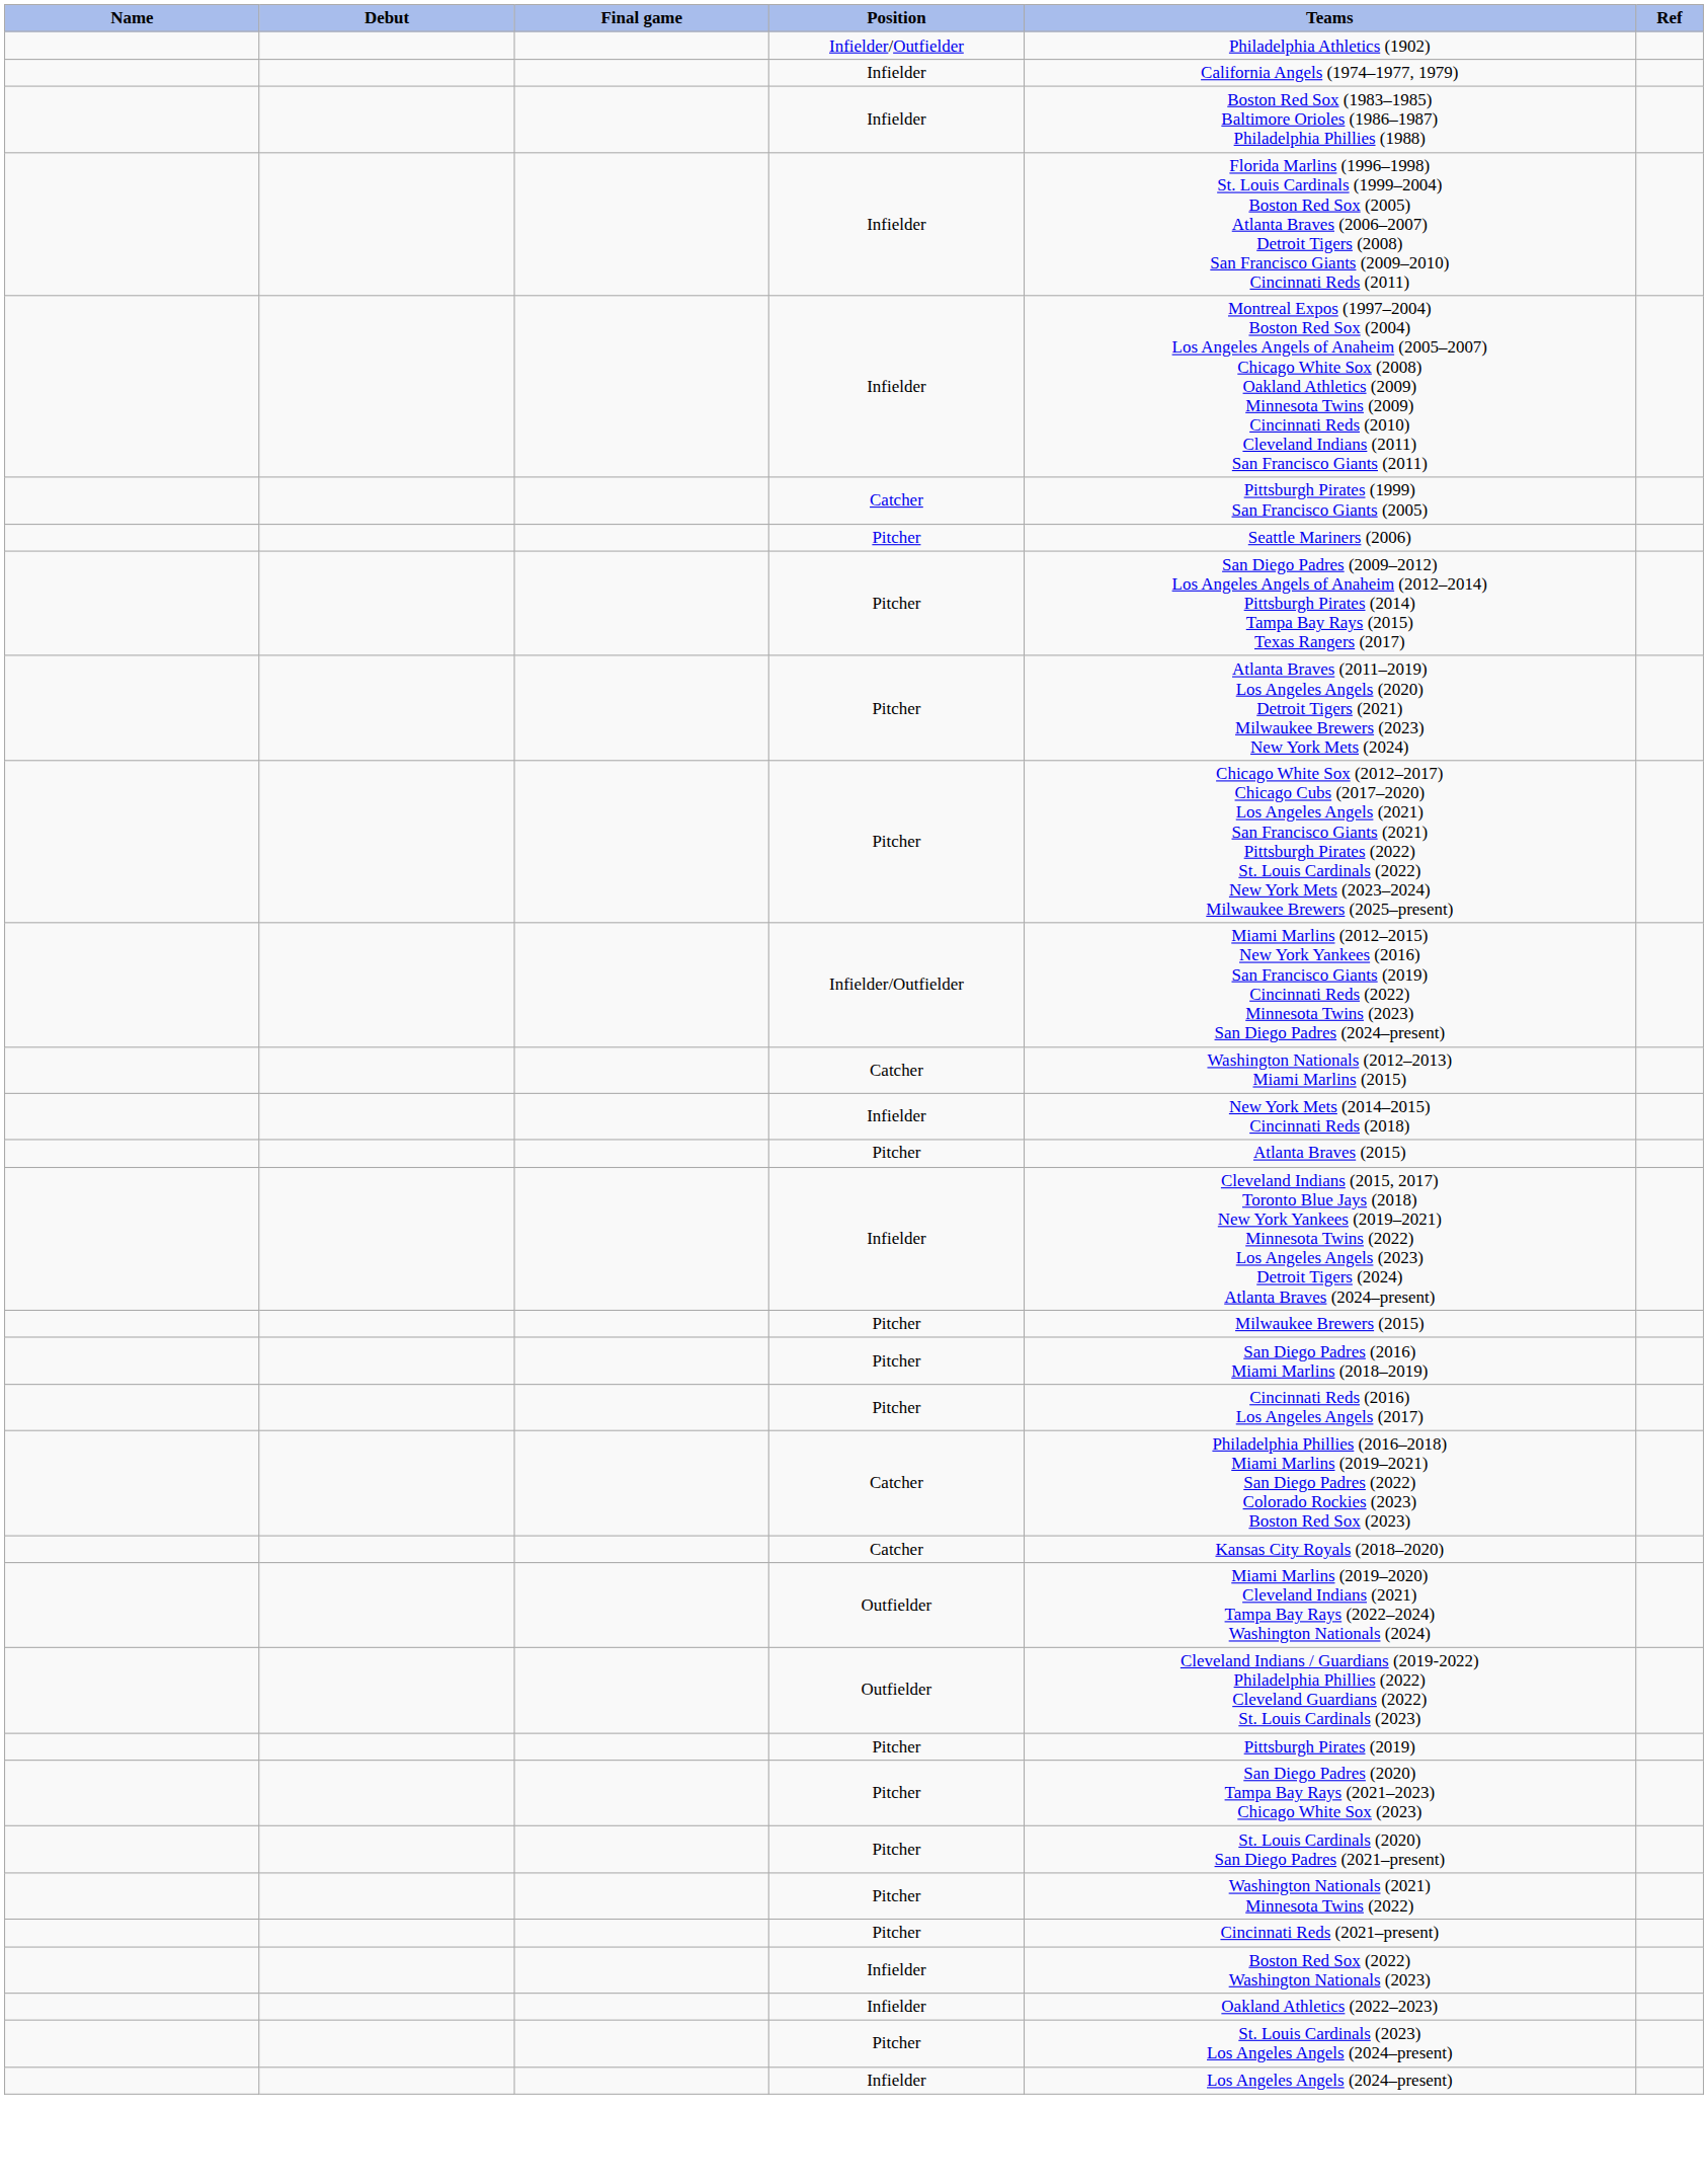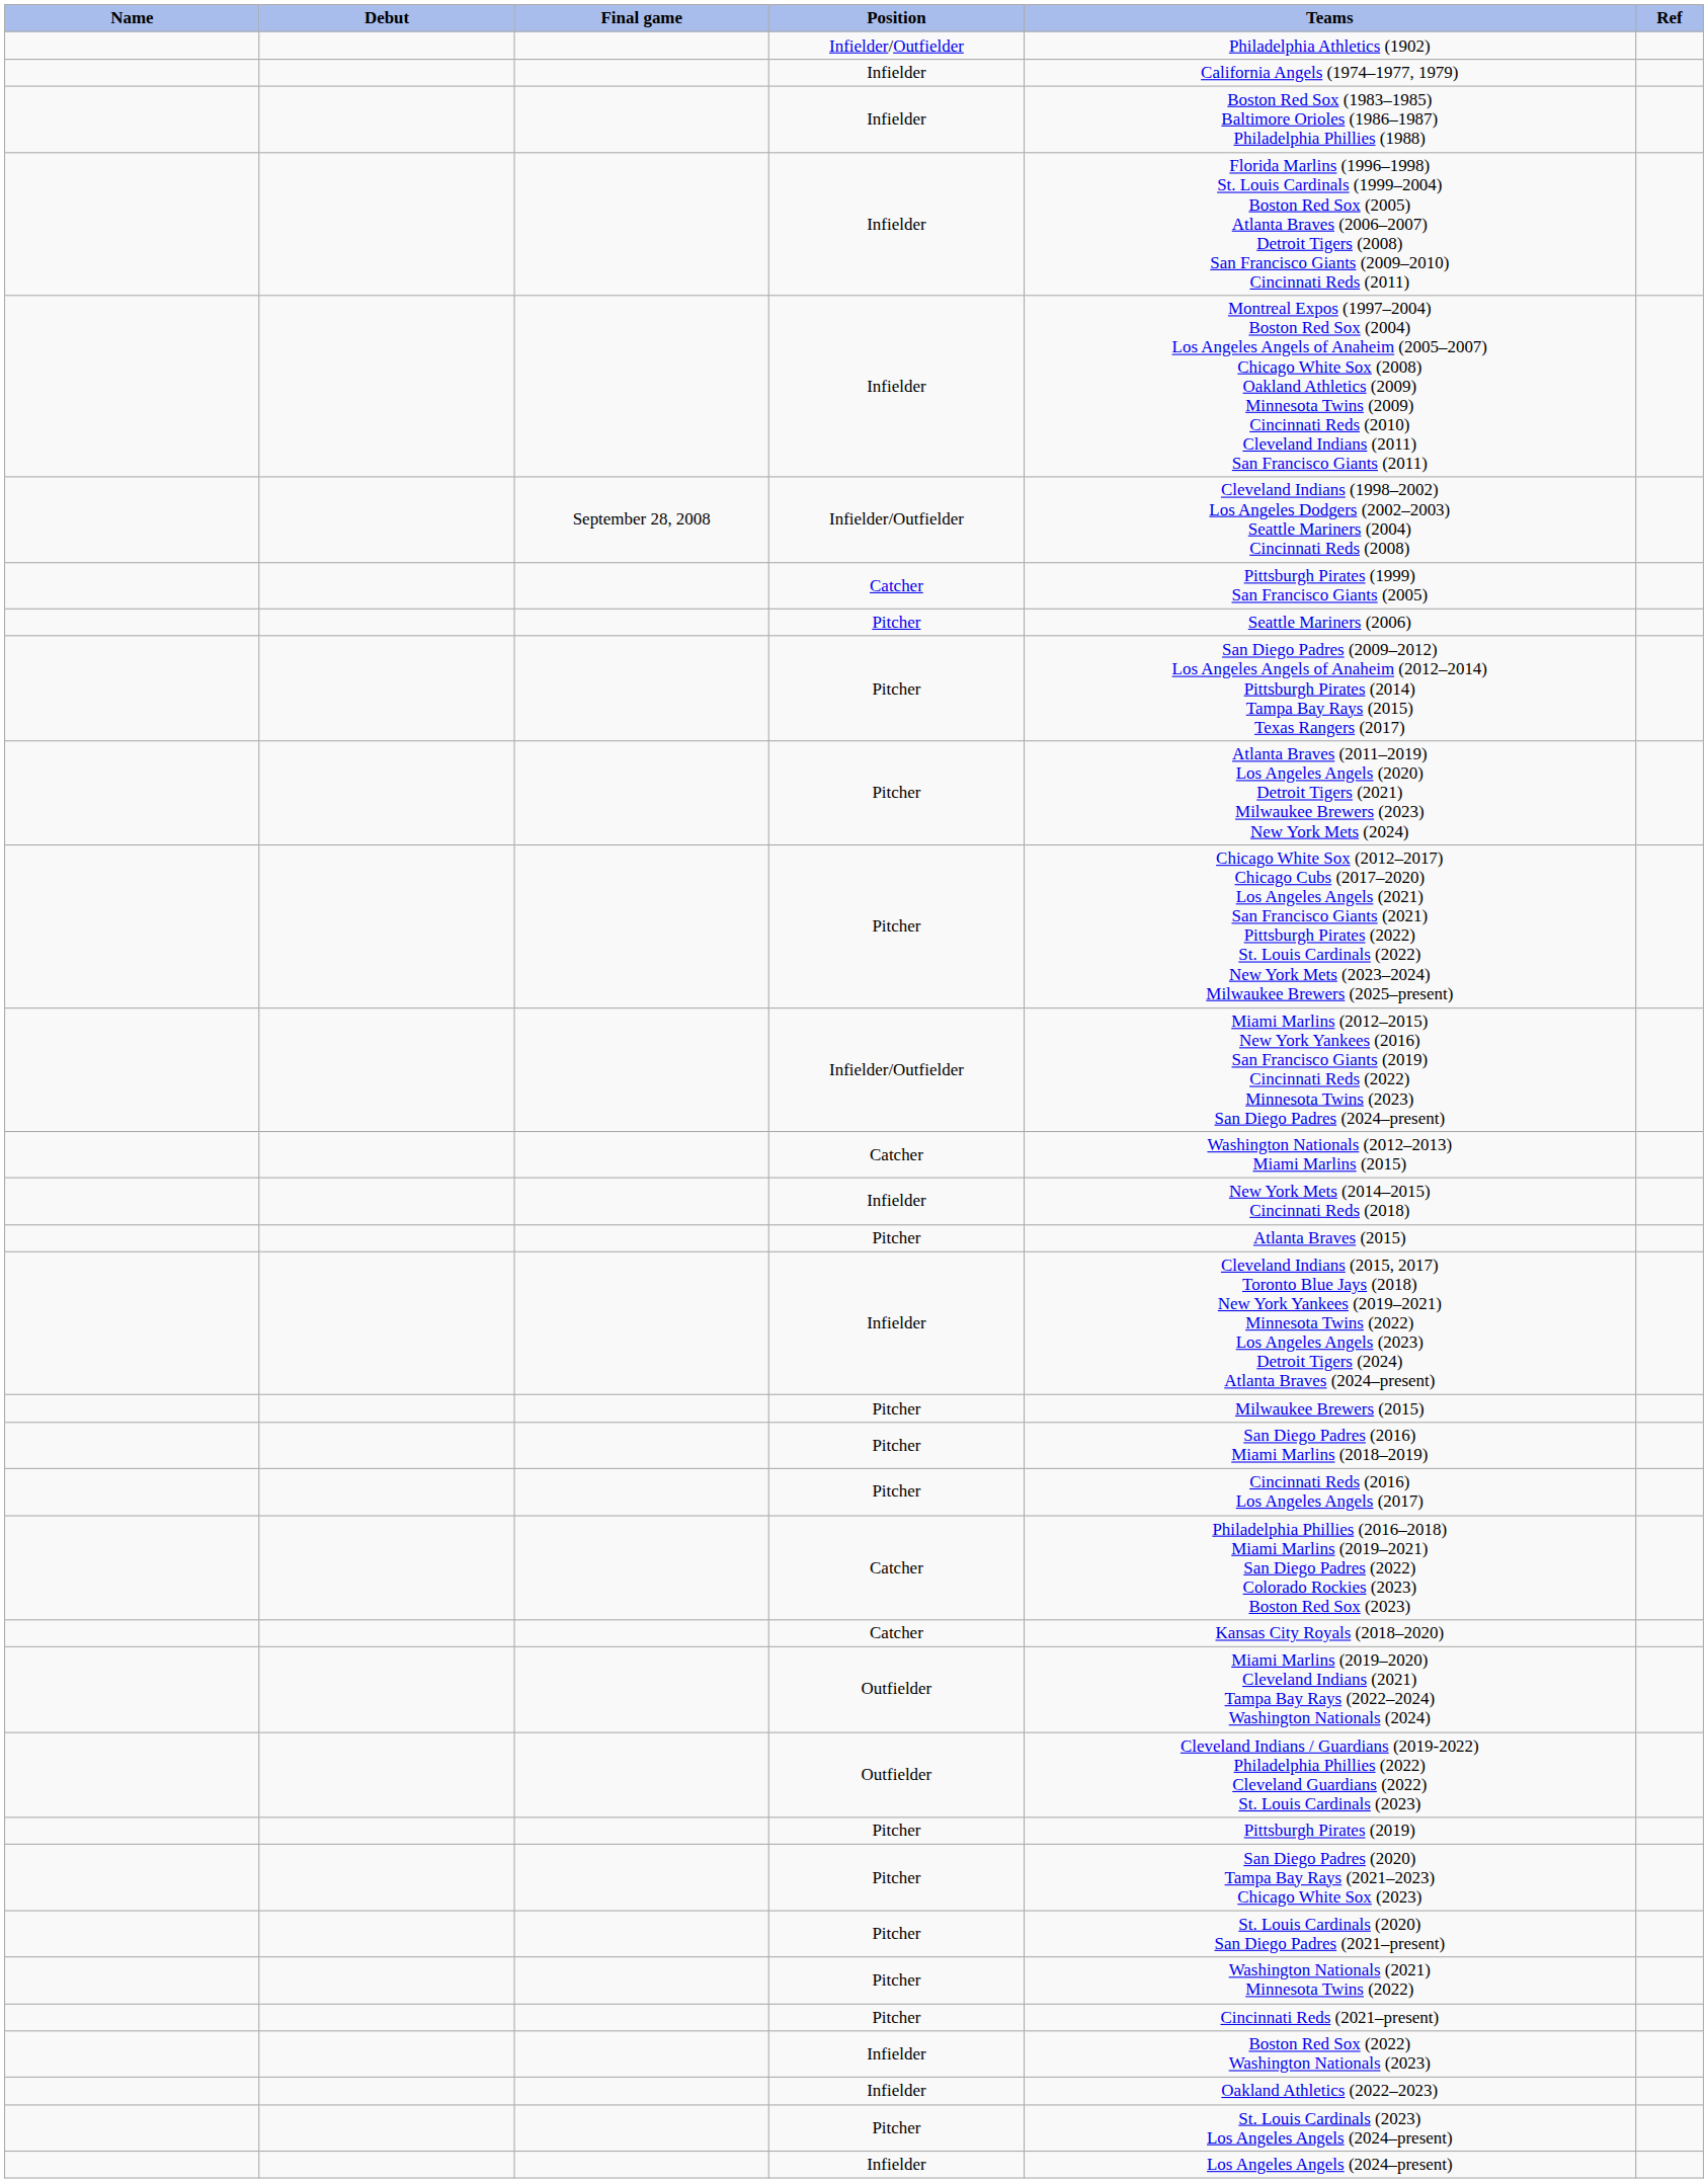+ row: September 28, 2008 | Infielder/Outfielder | Cleveland Indians (1998–2002) Los Angeles Dodgers (2002–2003) Seattle Mariners (2004) Cincinnati Reds (2008)
